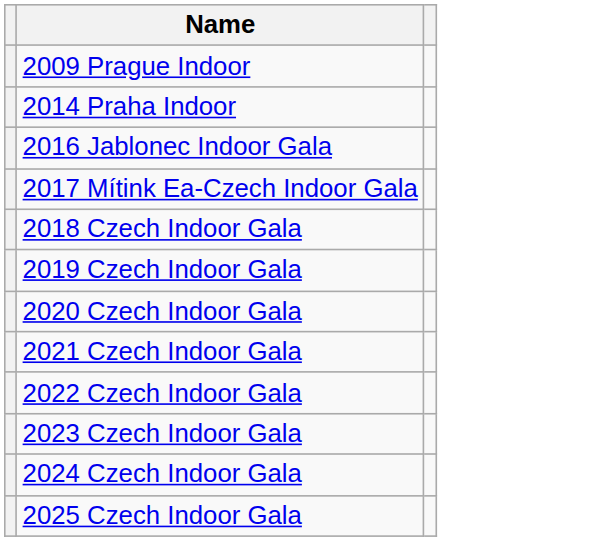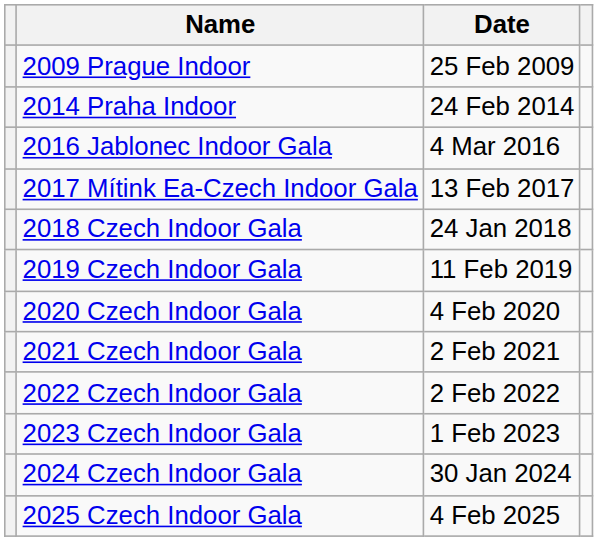+ column: Date | 25 Feb 2009 | 24 Feb 2014 | 4 Mar 2016 | 13 Feb 2017 | 24 Jan 2018 | 11 Feb 2019 | 4 Feb 2020 | 2 Feb 2021 | 2 Feb 2022 | 1 Feb 2023 | 30 Jan 2024 | 4 Feb 2025
